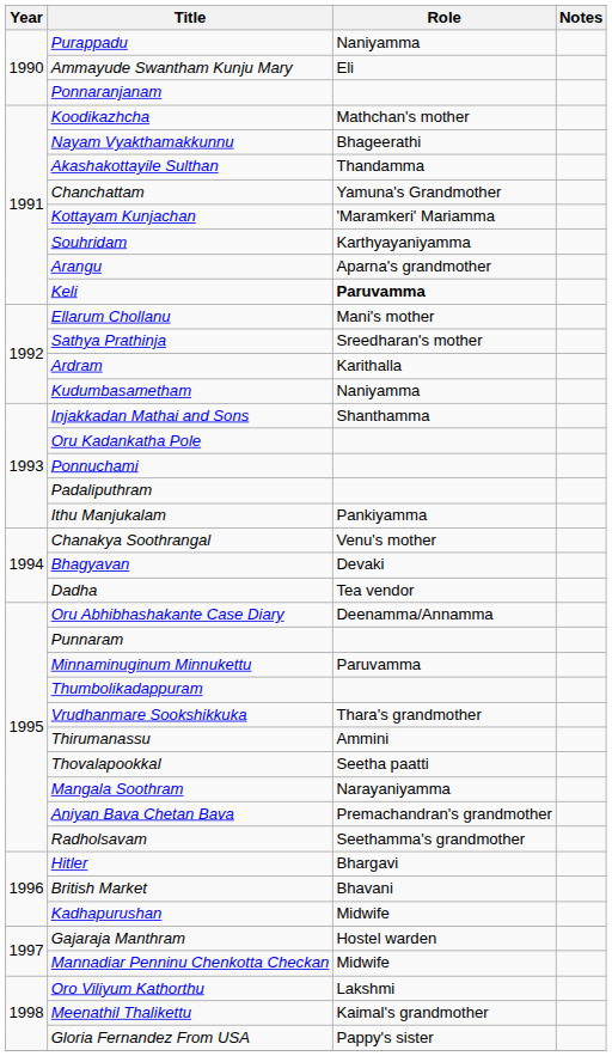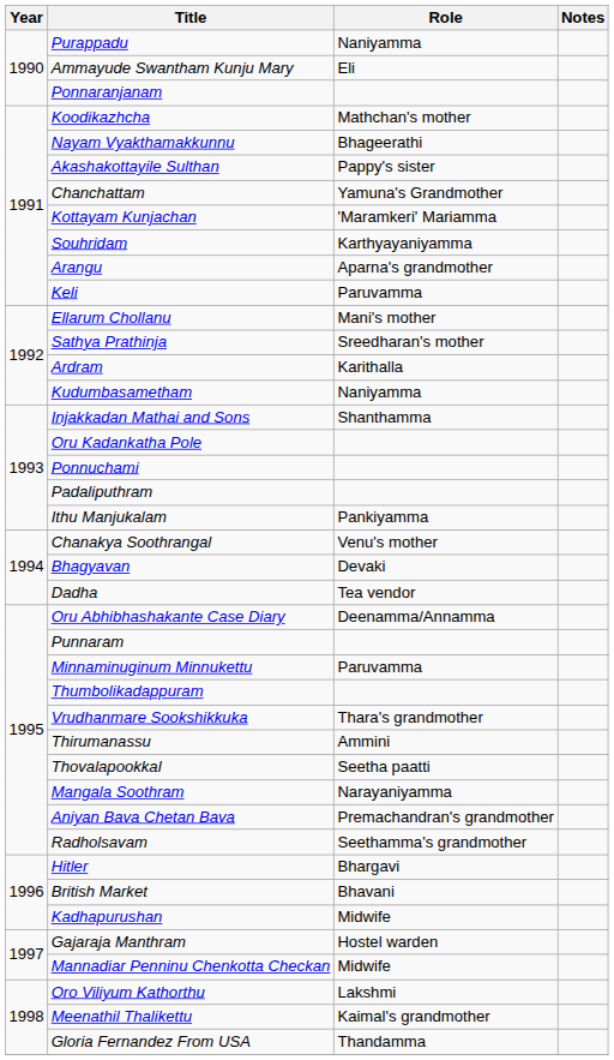Akashakottayile Sulthan | Role: Thandamma -> Pappy's sister
Keli | Role: bold -> normal
Gloria Fernandez From USA | Role: Pappy's sister -> Thandamma
